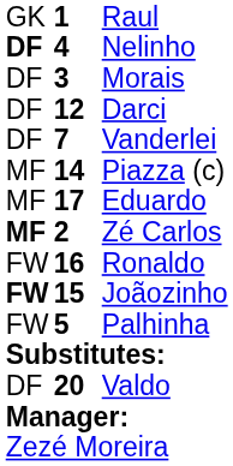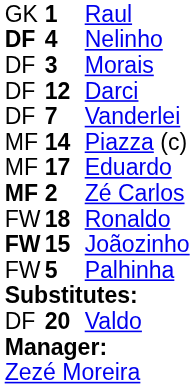Ronaldo | column 2: 16 -> 18
